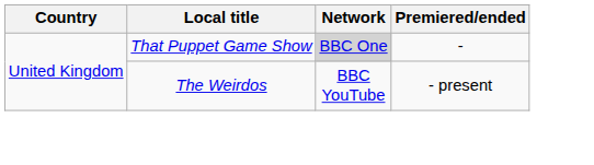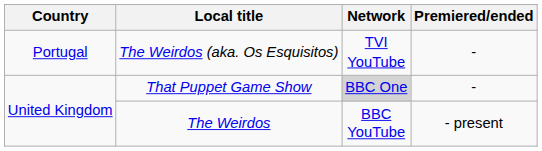+ row: Portugal | The Weirdos (aka. Os Esquisitos) | TVI YouTube | -
